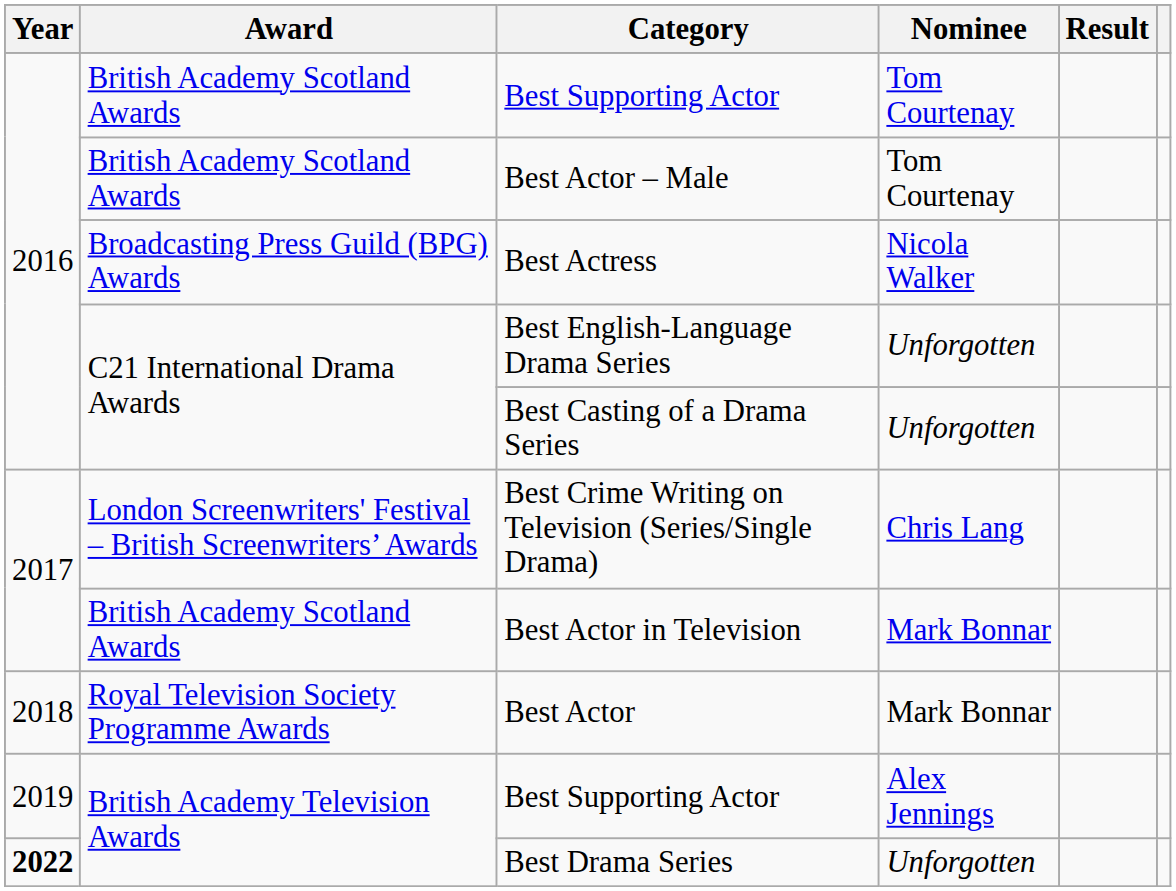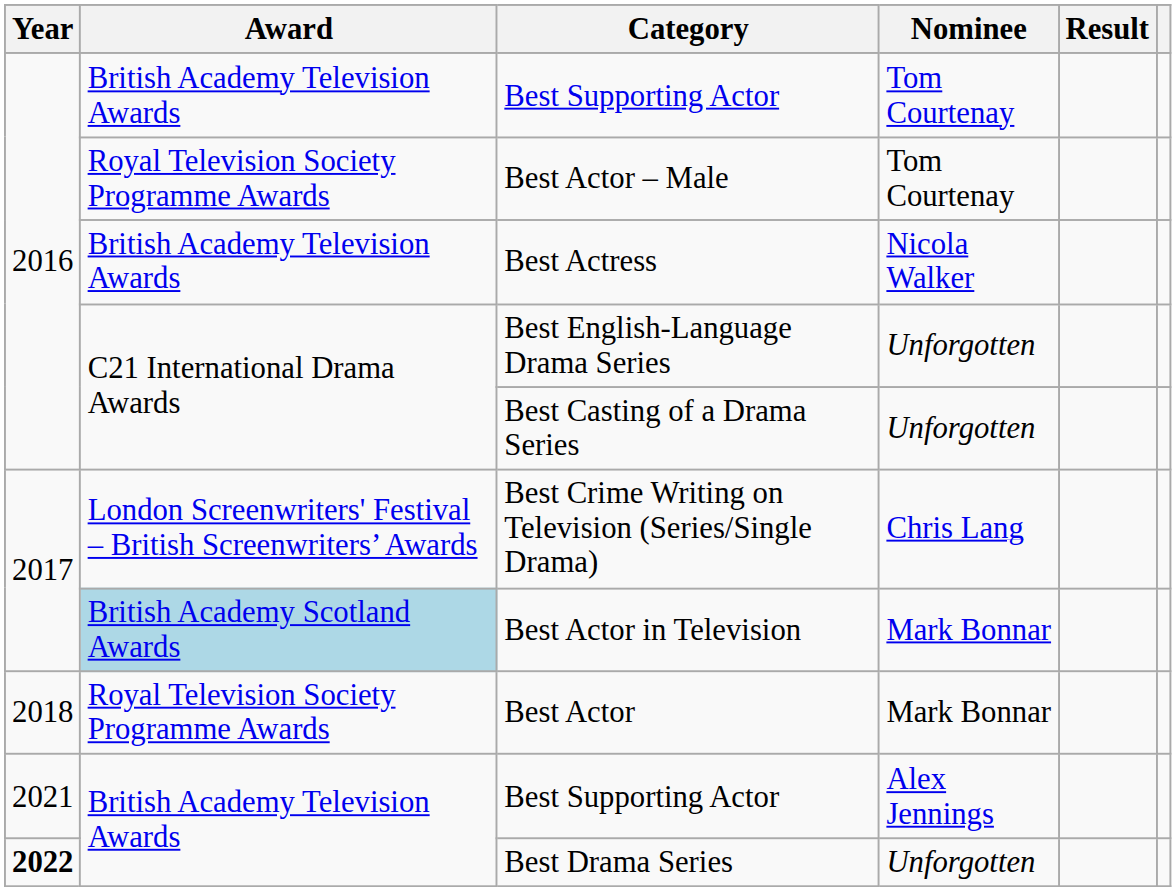Best Supporting Actor / Tom Courtenay | Award: British Academy Scotland Awards -> British Academy Television Awards
Best Actor – Male | Award: British Academy Scotland Awards -> Royal Television Society Programme Awards
Best Actress | Award: Broadcasting Press Guild (BPG) Awards -> British Academy Television Awards
Best Actor in Television | Award: no background -> lightblue background
Best Supporting Actor / Alex Jennings | Year: 2019 -> 2021
